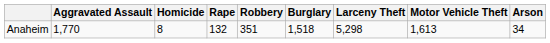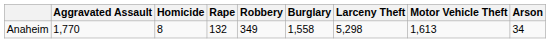Anaheim | Robbery: 351 -> 349
Anaheim | Burglary: 1,518 -> 1,558
